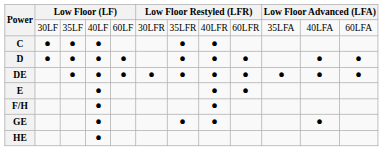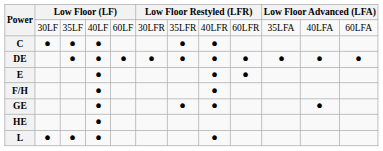- row: D | ⏺ | ⏺ | ⏺ | ⏺ | ⏺ | ⏺ | ⏺ | ⏺ | ⏺
+ row: L | ⏺ | ⏺ | ⏺ | ⏺
